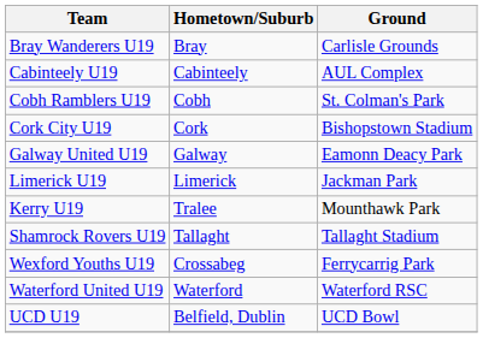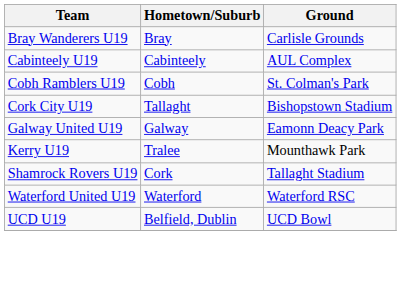Cork City U19 | Hometown/Suburb: Cork -> Tallaght
- row: Limerick U19 | Limerick | Jackman Park
Shamrock Rovers U19 | Hometown/Suburb: Tallaght -> Cork
- row: Wexford Youths U19 | Crossabeg | Ferrycarrig Park
